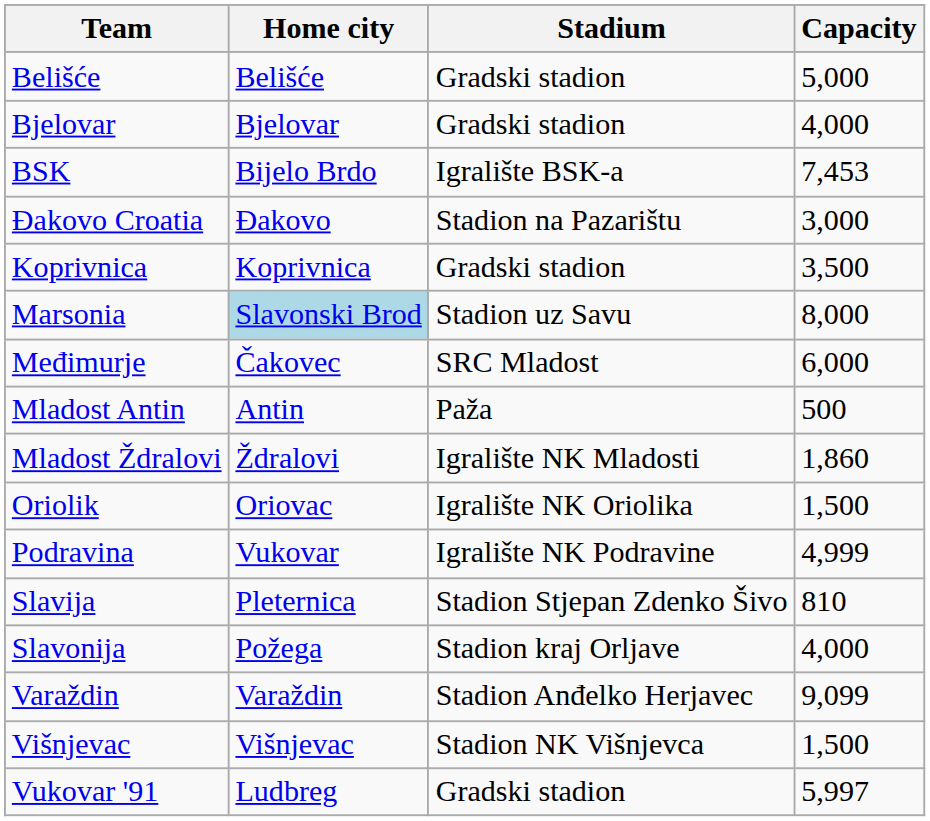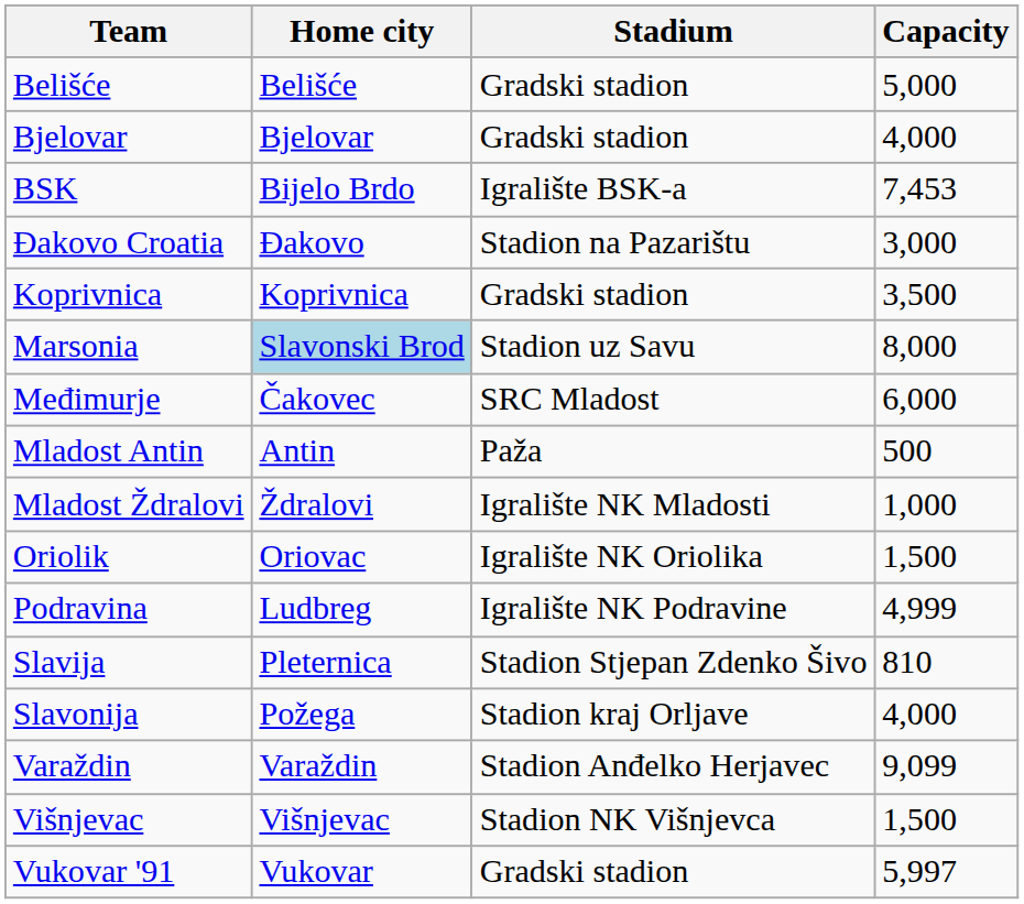Mladost Ždralovi | Capacity: 1,860 -> 1,000
Podravina | Home city: Vukovar -> Ludbreg
Vukovar '91 | Home city: Ludbreg -> Vukovar
